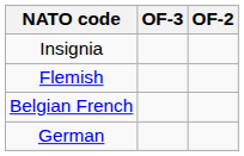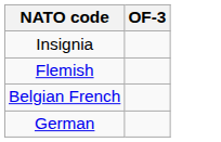- column: OF-2
